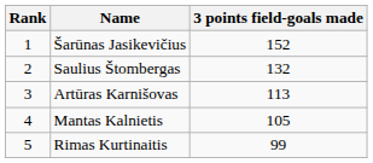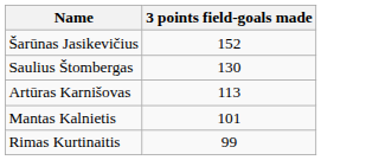- column: Rank | 1 | 2 | 3 | 4 | 5
Saulius Štombergas | 3 points field-goals made: 132 -> 130
Mantas Kalnietis | 3 points field-goals made: 105 -> 101
